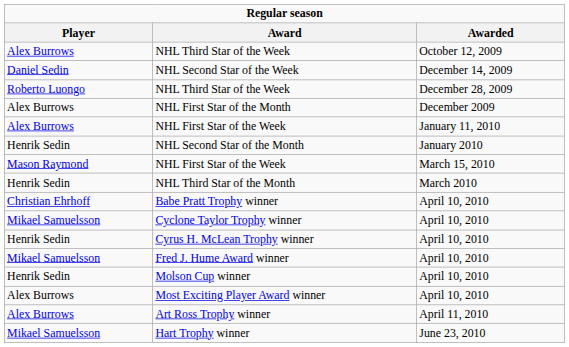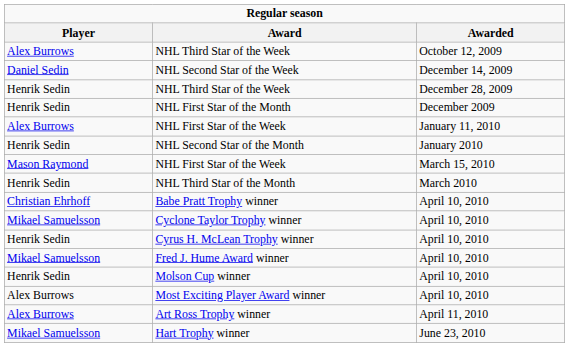NHL Third Star of the Week / December 28, 2009 | Player: Roberto Luongo -> Henrik Sedin
NHL First Star of the Month | Player: Alex Burrows -> Henrik Sedin
